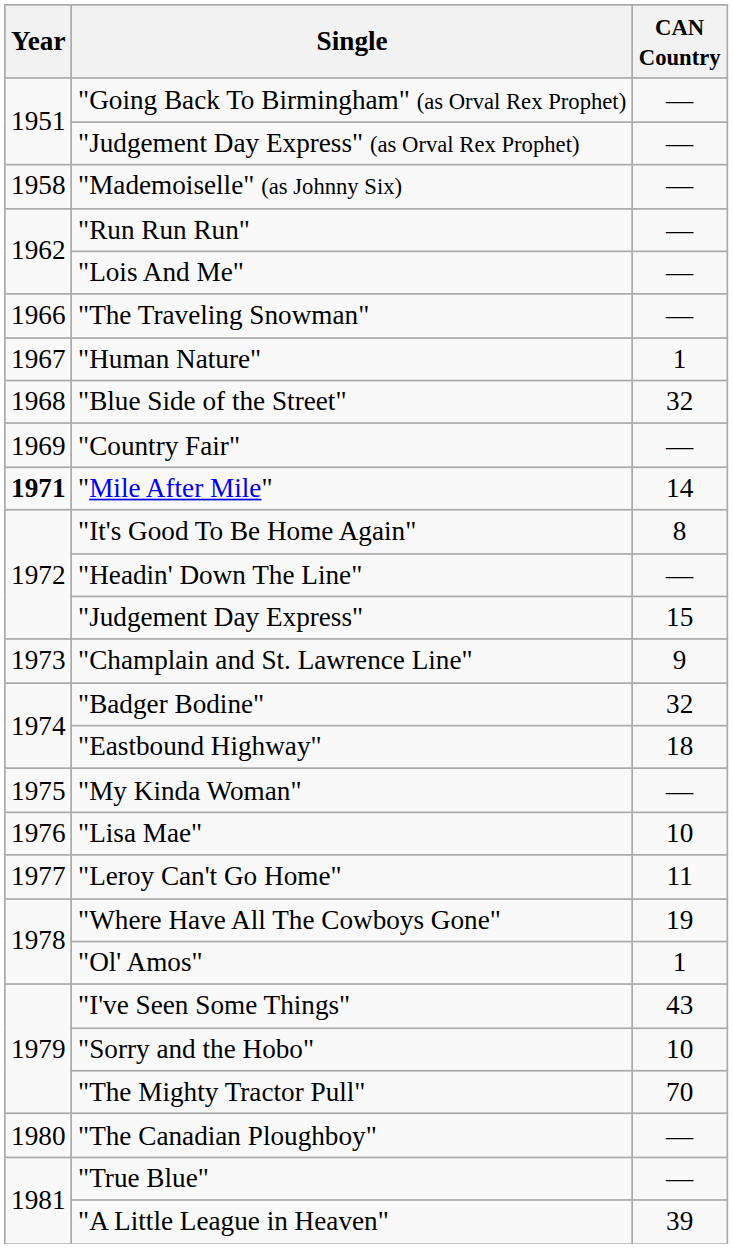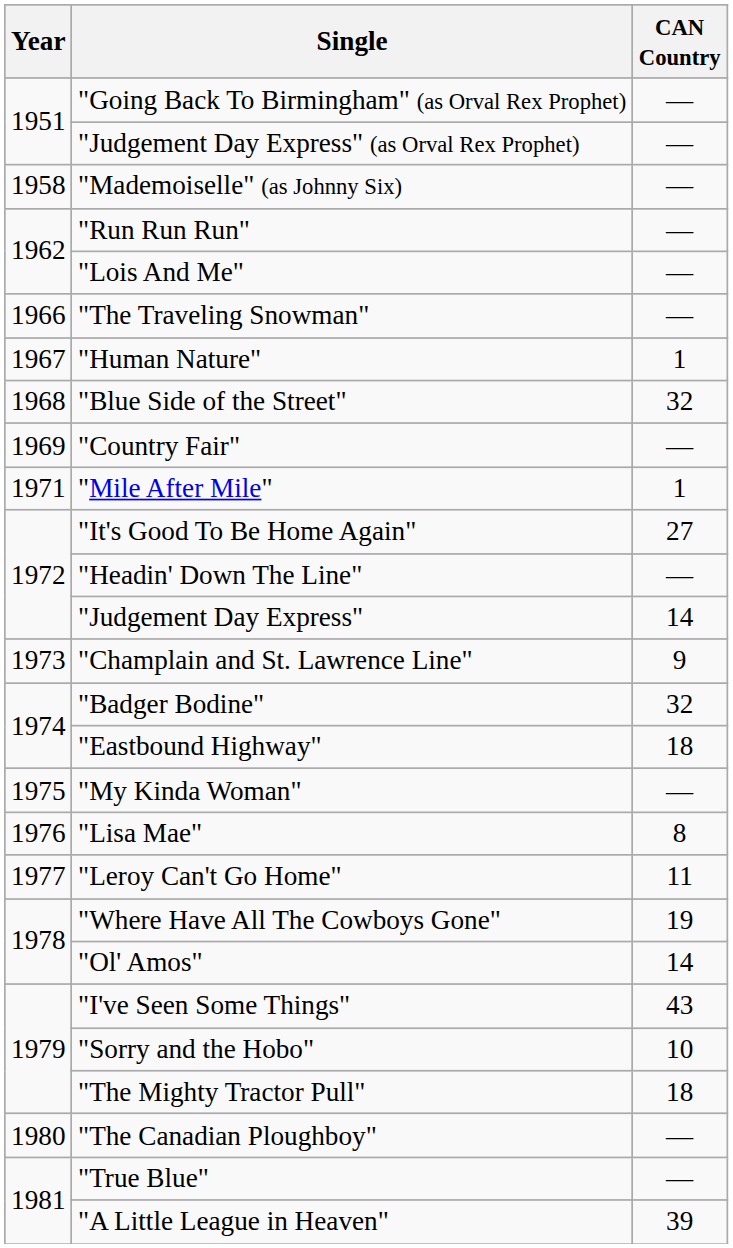"Mile After Mile" | Year: bold -> normal
"Mile After Mile" | CAN Country: 14 -> 1
"It's Good To Be Home Again" | CAN Country: 8 -> 27
"Judgement Day Express" | CAN Country: 15 -> 14
"Lisa Mae" | CAN Country: 10 -> 8
"Ol' Amos" | CAN Country: 1 -> 14
"The Mighty Tractor Pull" | CAN Country: 70 -> 18
